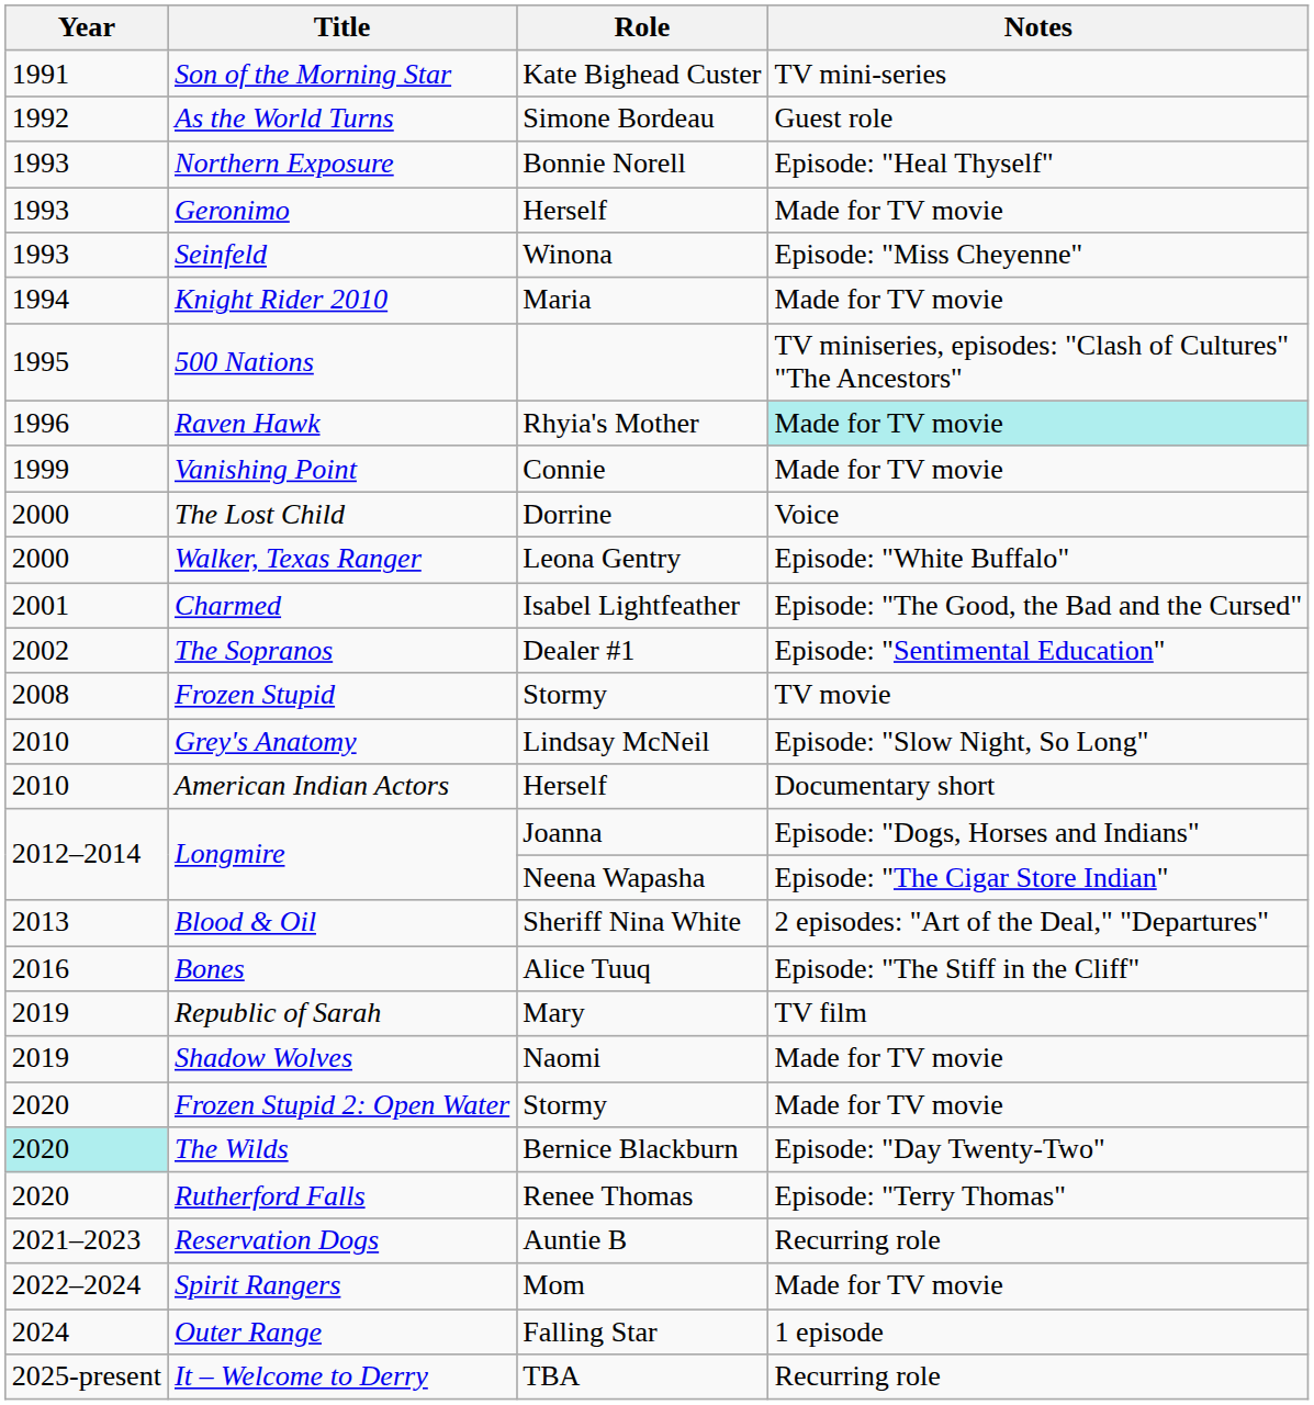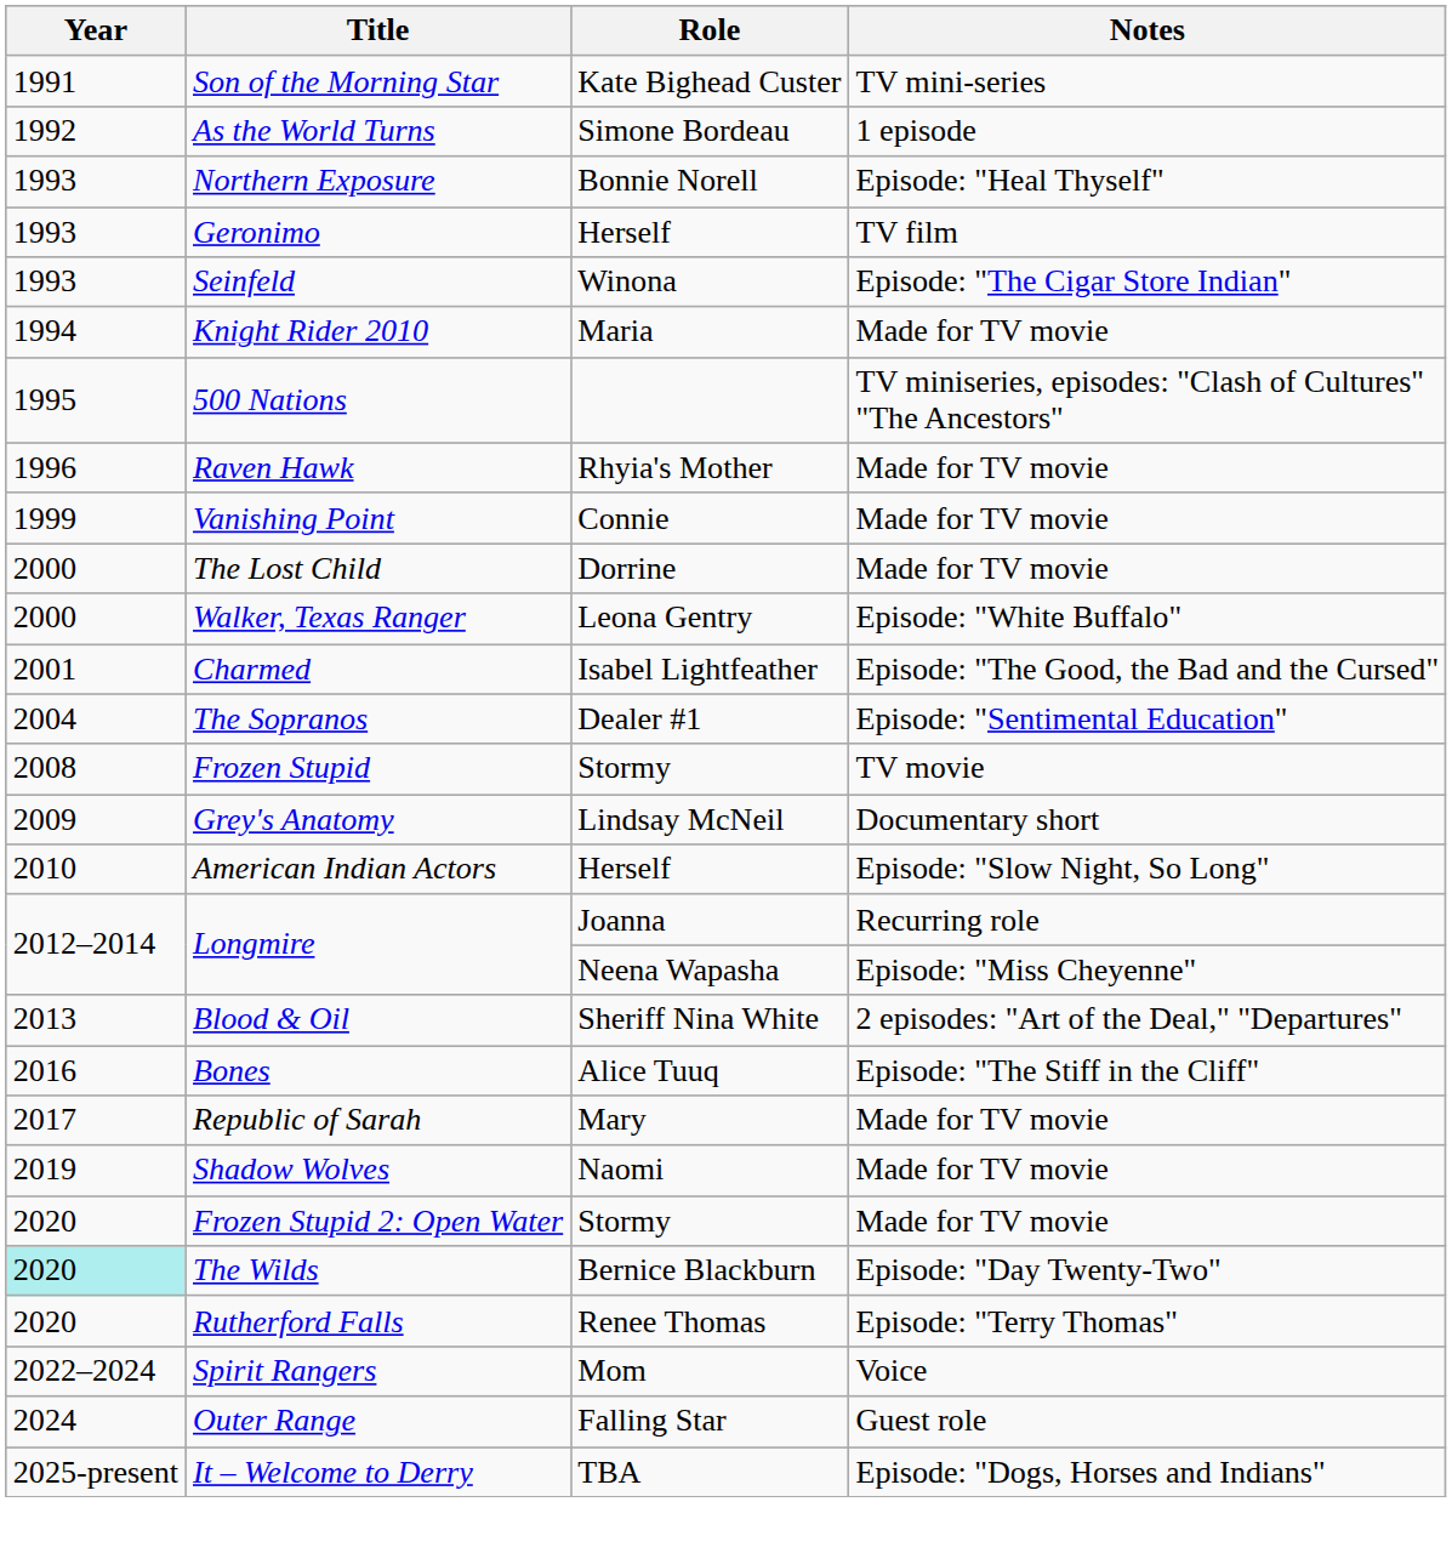As the World Turns | Notes: Guest role -> 1 episode
Geronimo | Notes: Made for TV movie -> TV film
Seinfeld | Notes: Episode: "Miss Cheyenne" -> Episode: "The Cigar Store Indian"
Raven Hawk | Notes: paleturquoise background -> no background
The Lost Child | Notes: Voice -> Made for TV movie
The Sopranos | Year: 2002 -> 2004
Grey's Anatomy | Year: 2010 -> 2009
Grey's Anatomy | Notes: Episode: "Slow Night, So Long" -> Documentary short
American Indian Actors | Notes: Documentary short -> Episode: "Slow Night, So Long"
Longmire / Joanna | Notes: Episode: "Dogs, Horses and Indians" -> Recurring role
Longmire / Neena Wapasha | Notes: Episode: "The Cigar Store Indian" -> Episode: "Miss Cheyenne"
Republic of Sarah | Year: 2019 -> 2017
Republic of Sarah | Notes: TV film -> Made for TV movie
- row: 2021–2023 | Reservation Dogs | Auntie B | Recurring role
Spirit Rangers | Notes: Made for TV movie -> Voice
Outer Range | Notes: 1 episode -> Guest role
It – Welcome to Derry | Notes: Recurring role -> Episode: "Dogs, Horses and Indians"
